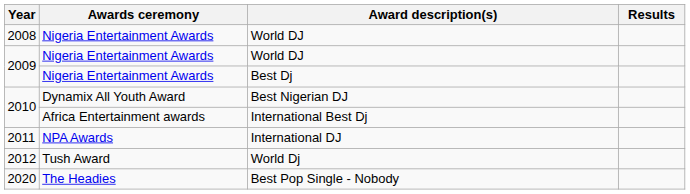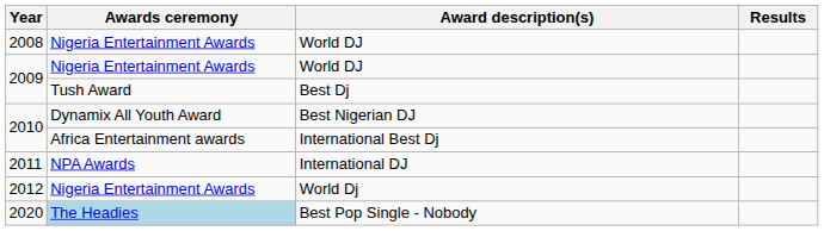Best Dj | Awards ceremony: Nigeria Entertainment Awards -> Tush Award
World Dj | Awards ceremony: Tush Award -> Nigeria Entertainment Awards
Best Pop Single - Nobody | Awards ceremony: no background -> lightblue background
